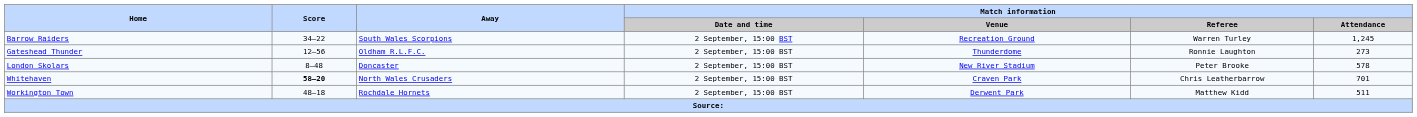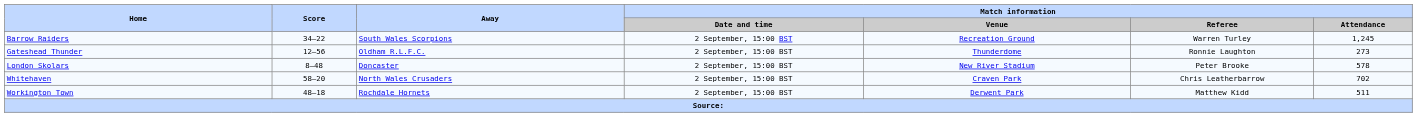Whitehaven | Score: bold -> normal
Whitehaven | Match information / Attendance: 701 -> 702
